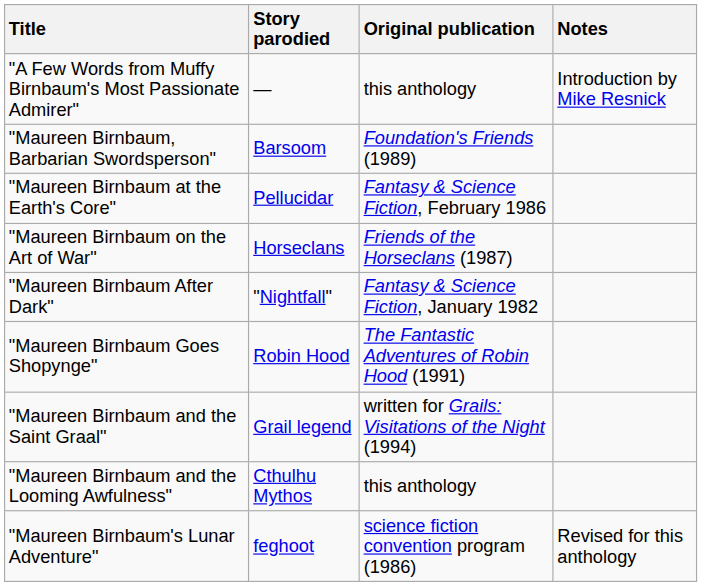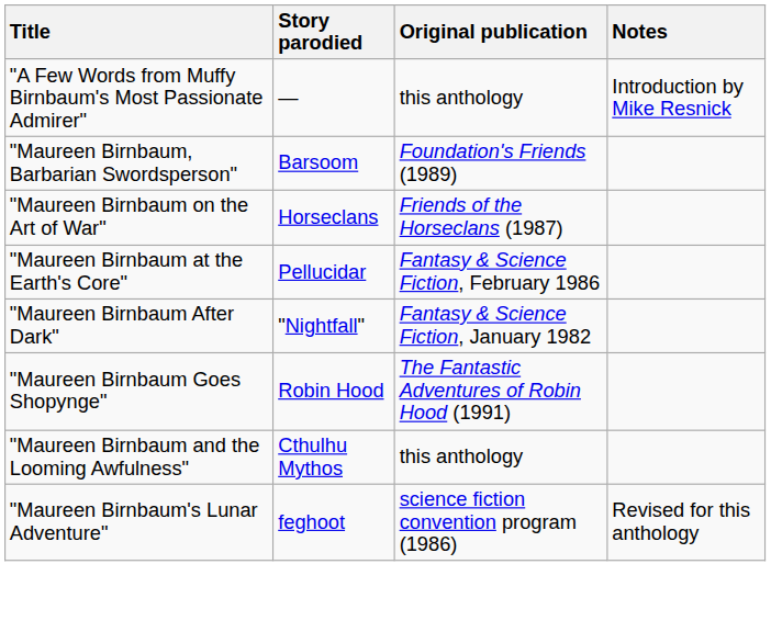rows swapped: "Maureen Birnbaum at the Earth's Core" <-> "Maureen Birnbaum on the Art of War"
- row: "Maureen Birnbaum and the Saint Graal" | Grail legend | written for Grails: Visitations of the Night (1994)
